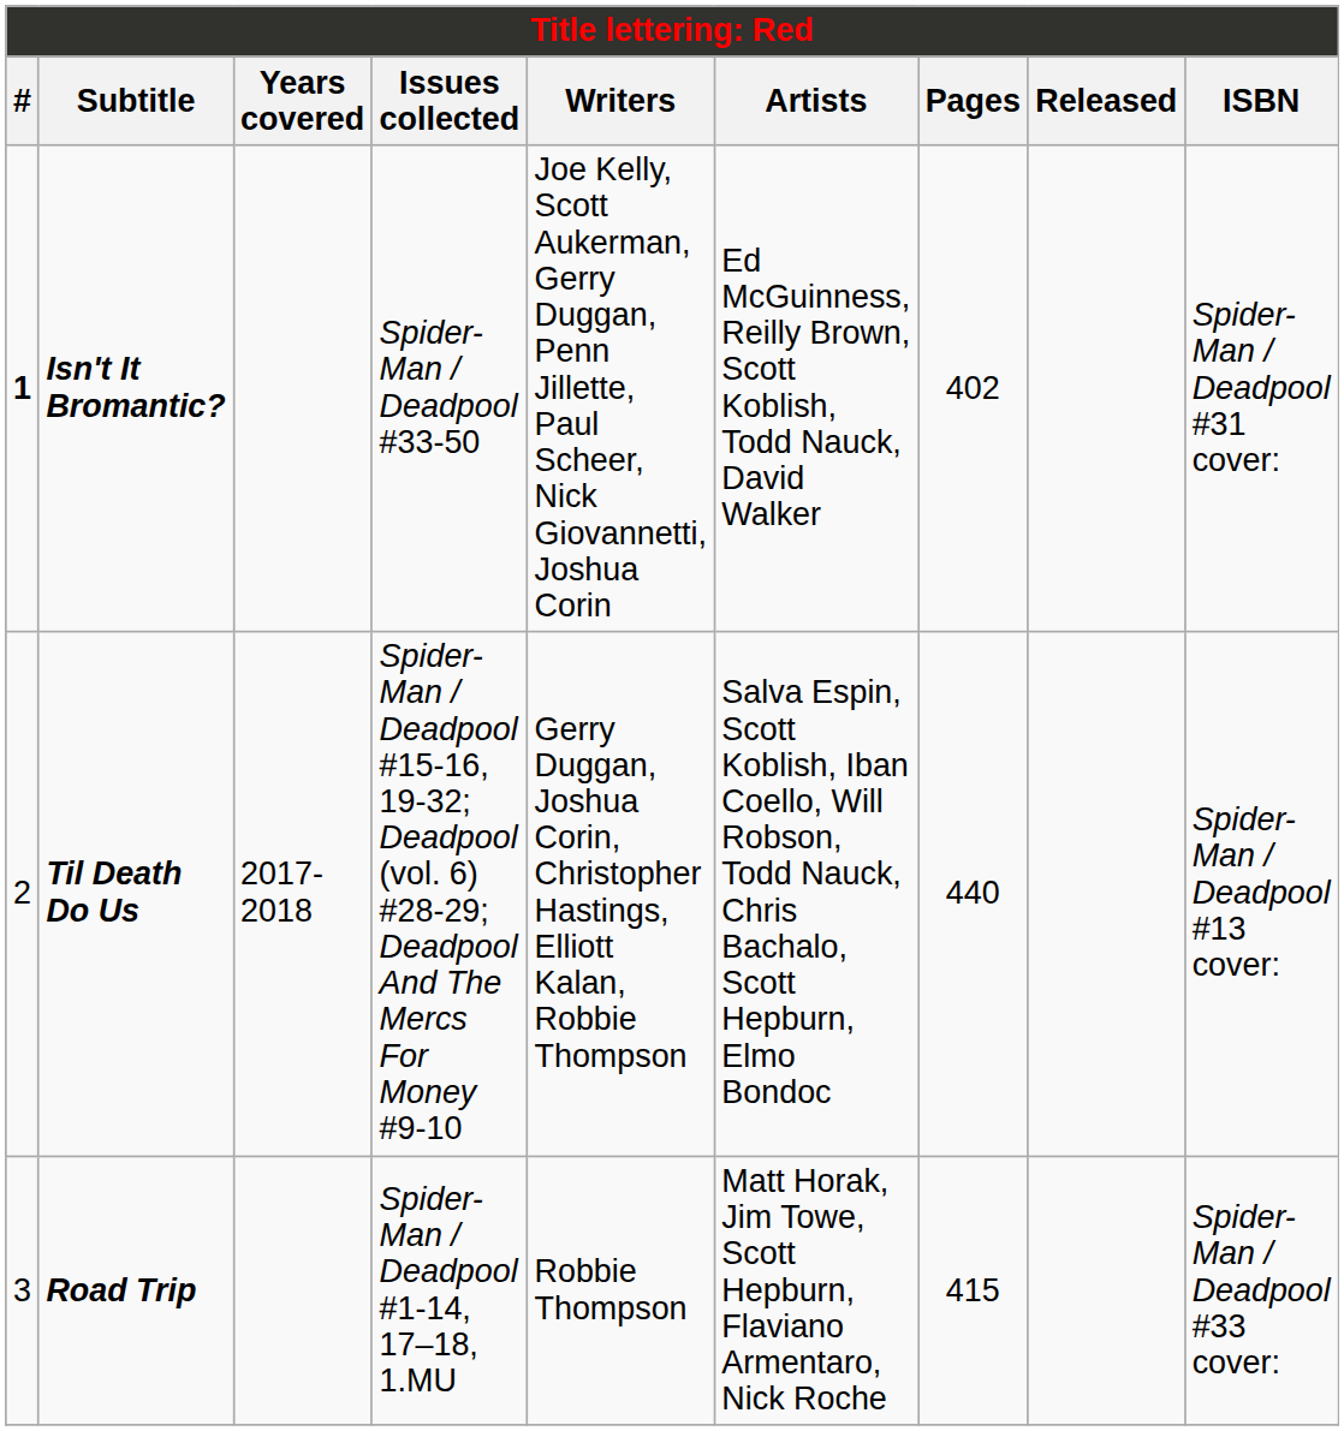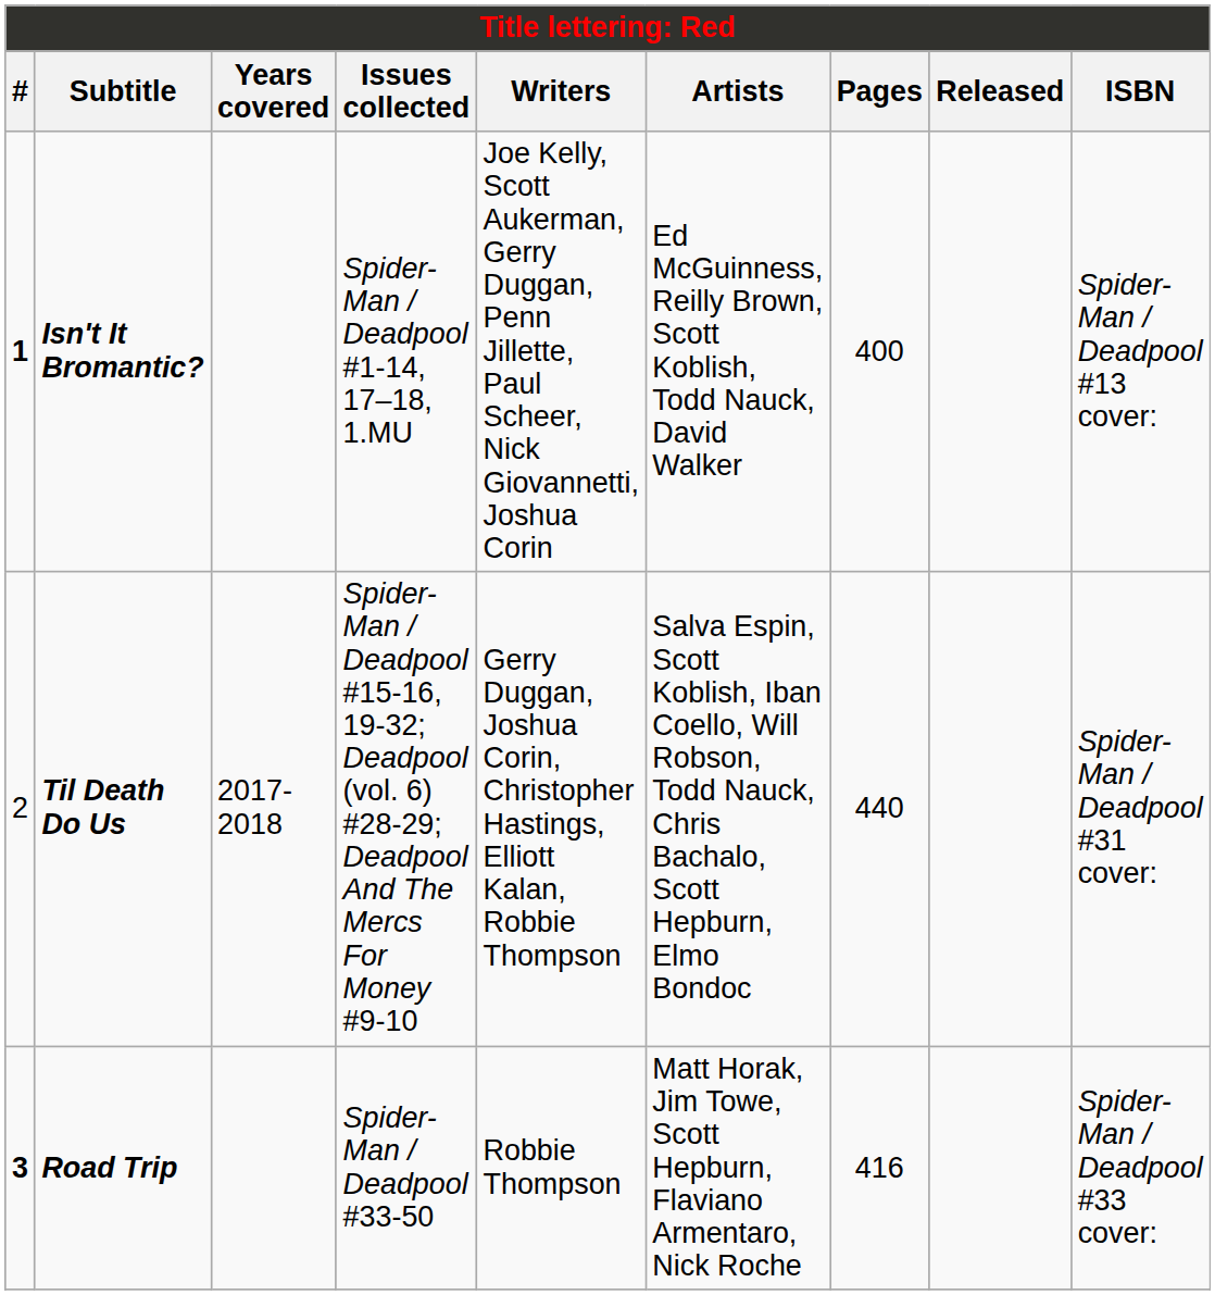Isn't It Bromantic? | Issues collected: Spider-Man / Deadpool #33-50 -> Spider-Man / Deadpool #1-14, 17–18, 1.MU
Isn't It Bromantic? | Pages: 402 -> 400
Isn't It Bromantic? | ISBN: Spider-Man / Deadpool #31 cover: -> Spider-Man / Deadpool #13 cover:
Til Death Do Us | ISBN: Spider-Man / Deadpool #13 cover: -> Spider-Man / Deadpool #31 cover:
Road Trip | #: normal -> bold
Road Trip | Issues collected: Spider-Man / Deadpool #1-14, 17–18, 1.MU -> Spider-Man / Deadpool #33-50
Road Trip | Pages: 415 -> 416
